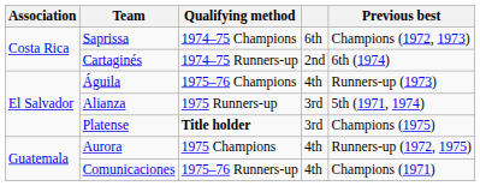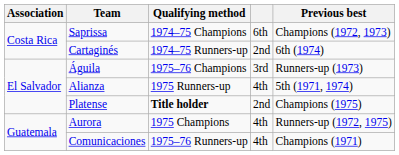Águila | column 4: 4th -> 3rd
Alianza | column 4: 3rd -> 4th
Platense | column 4: 3rd -> 2nd
